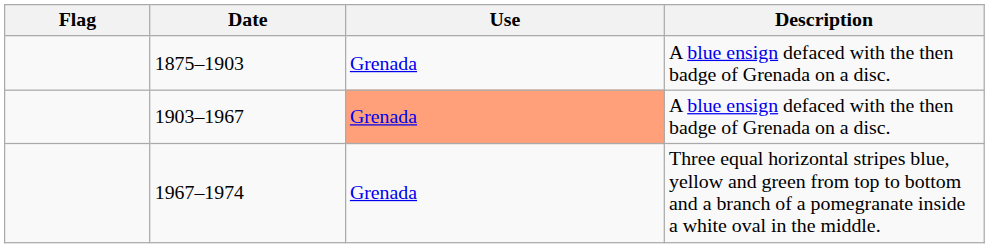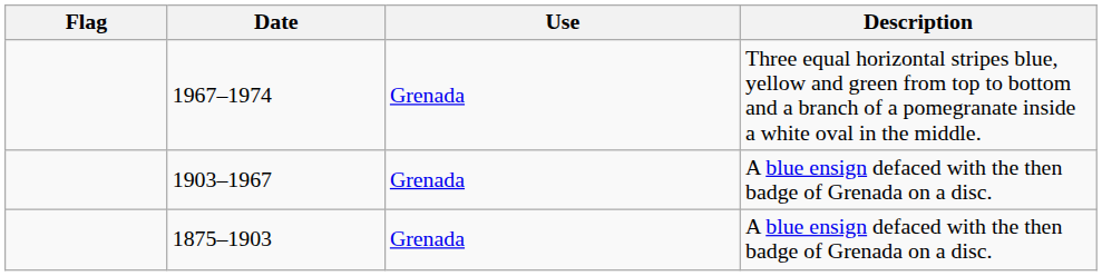rows swapped: 1875–1903 <-> 1967–1974
1903–1967 | Use: lightsalmon background -> no background
